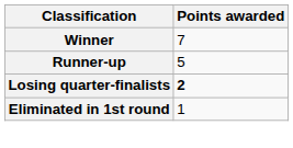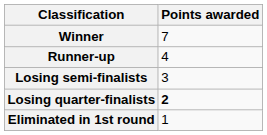Runner-up | Points awarded: 5 -> 4
+ row: Losing semi-finalists | 3
